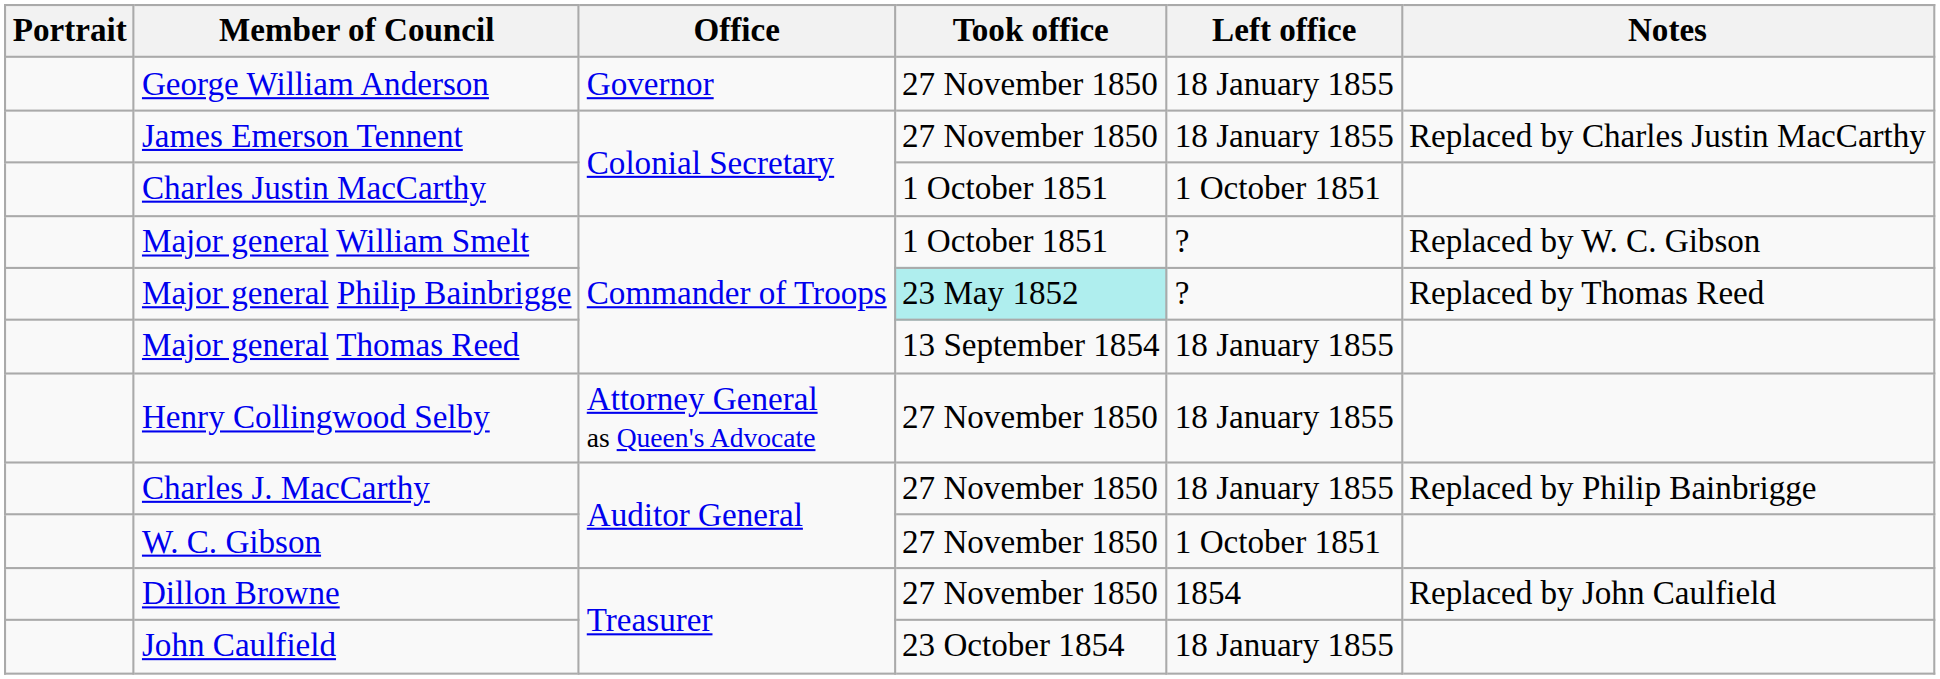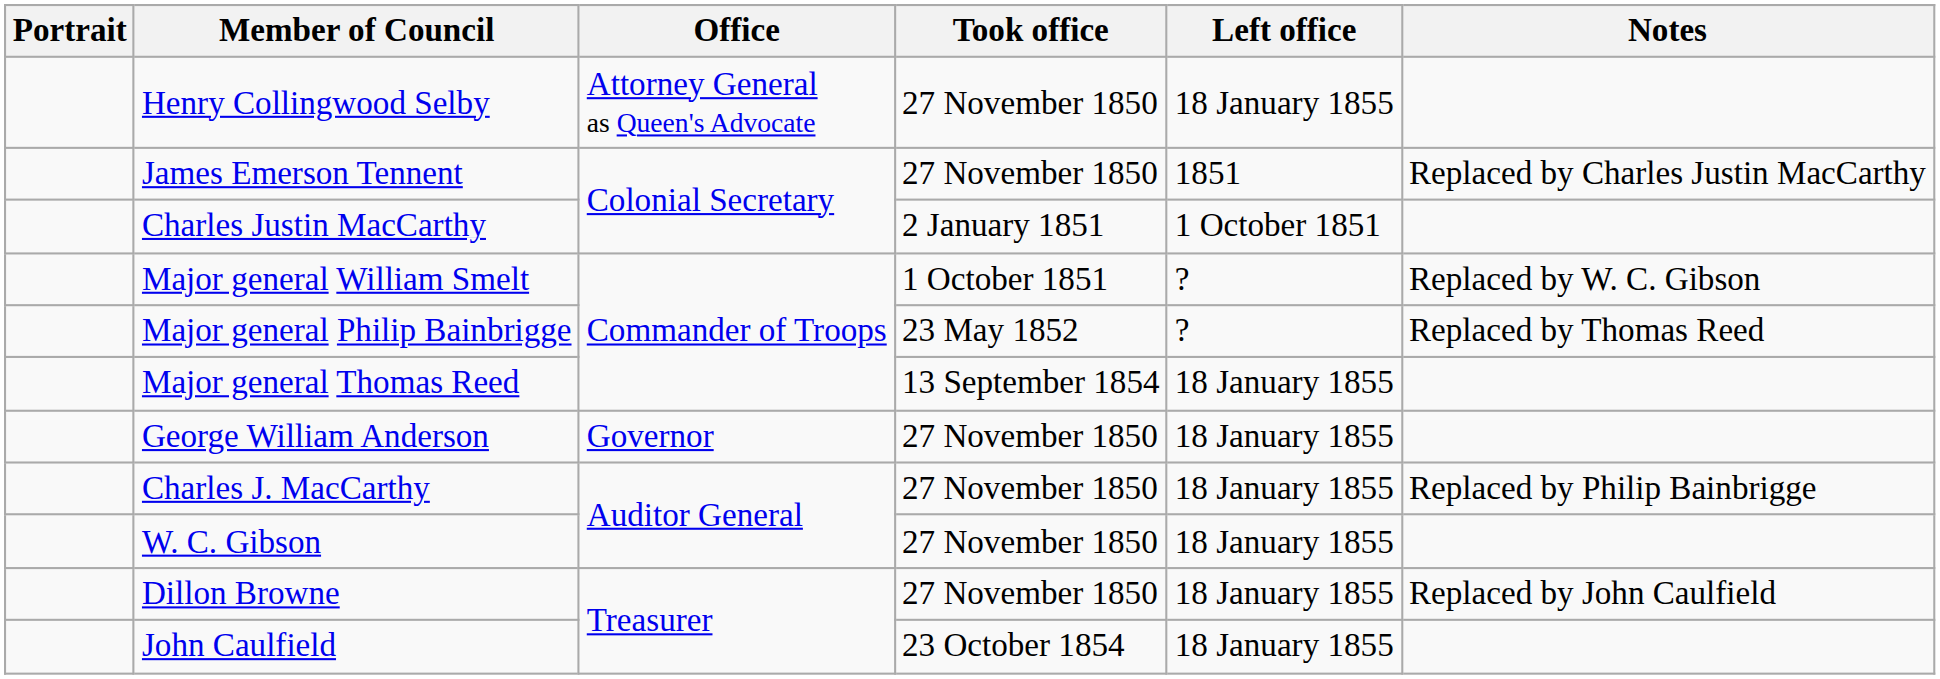rows swapped: George William Anderson <-> Henry Collingwood Selby
James Emerson Tennent | Left office: 18 January 1855 -> 1851
Charles Justin MacCarthy | Took office: 1 October 1851 -> 2 January 1851
Major general Philip Bainbrigge | Took office: paleturquoise background -> no background
W. C. Gibson | Left office: 1 October 1851 -> 18 January 1855
Dillon Browne | Left office: 1854 -> 18 January 1855
